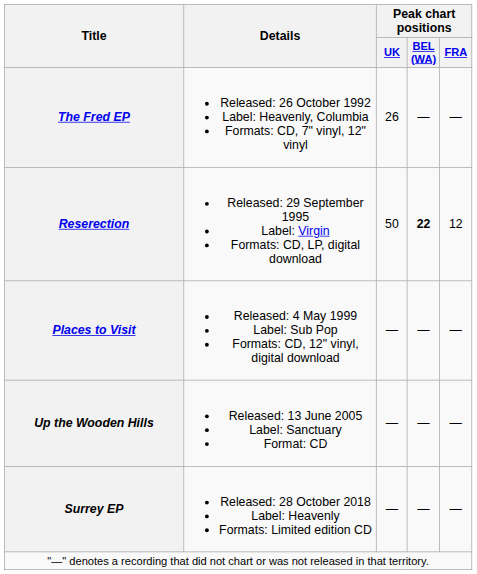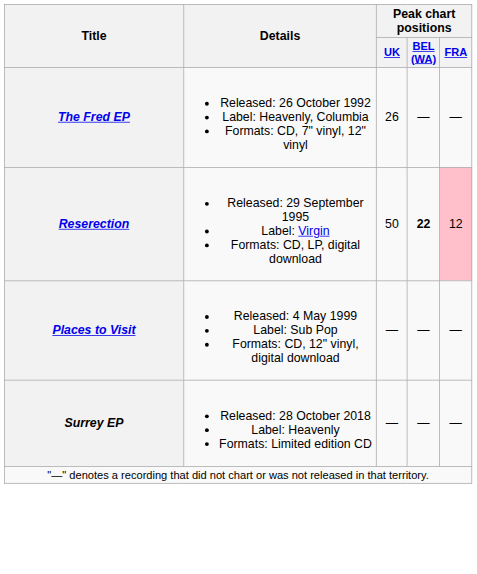Reserection | Peak chart positions / FRA: no background -> pink background
- row: Up the Wooden Hills | Released: 13 June 2005 Label: Sanctuary Format: CD | — | — | —
